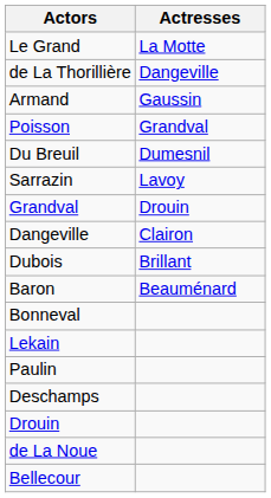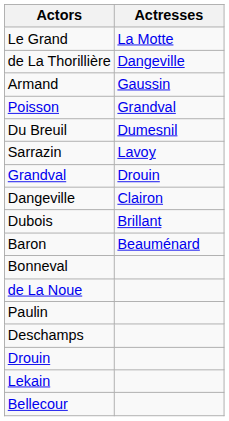rows swapped: de La Noue <-> Lekain
